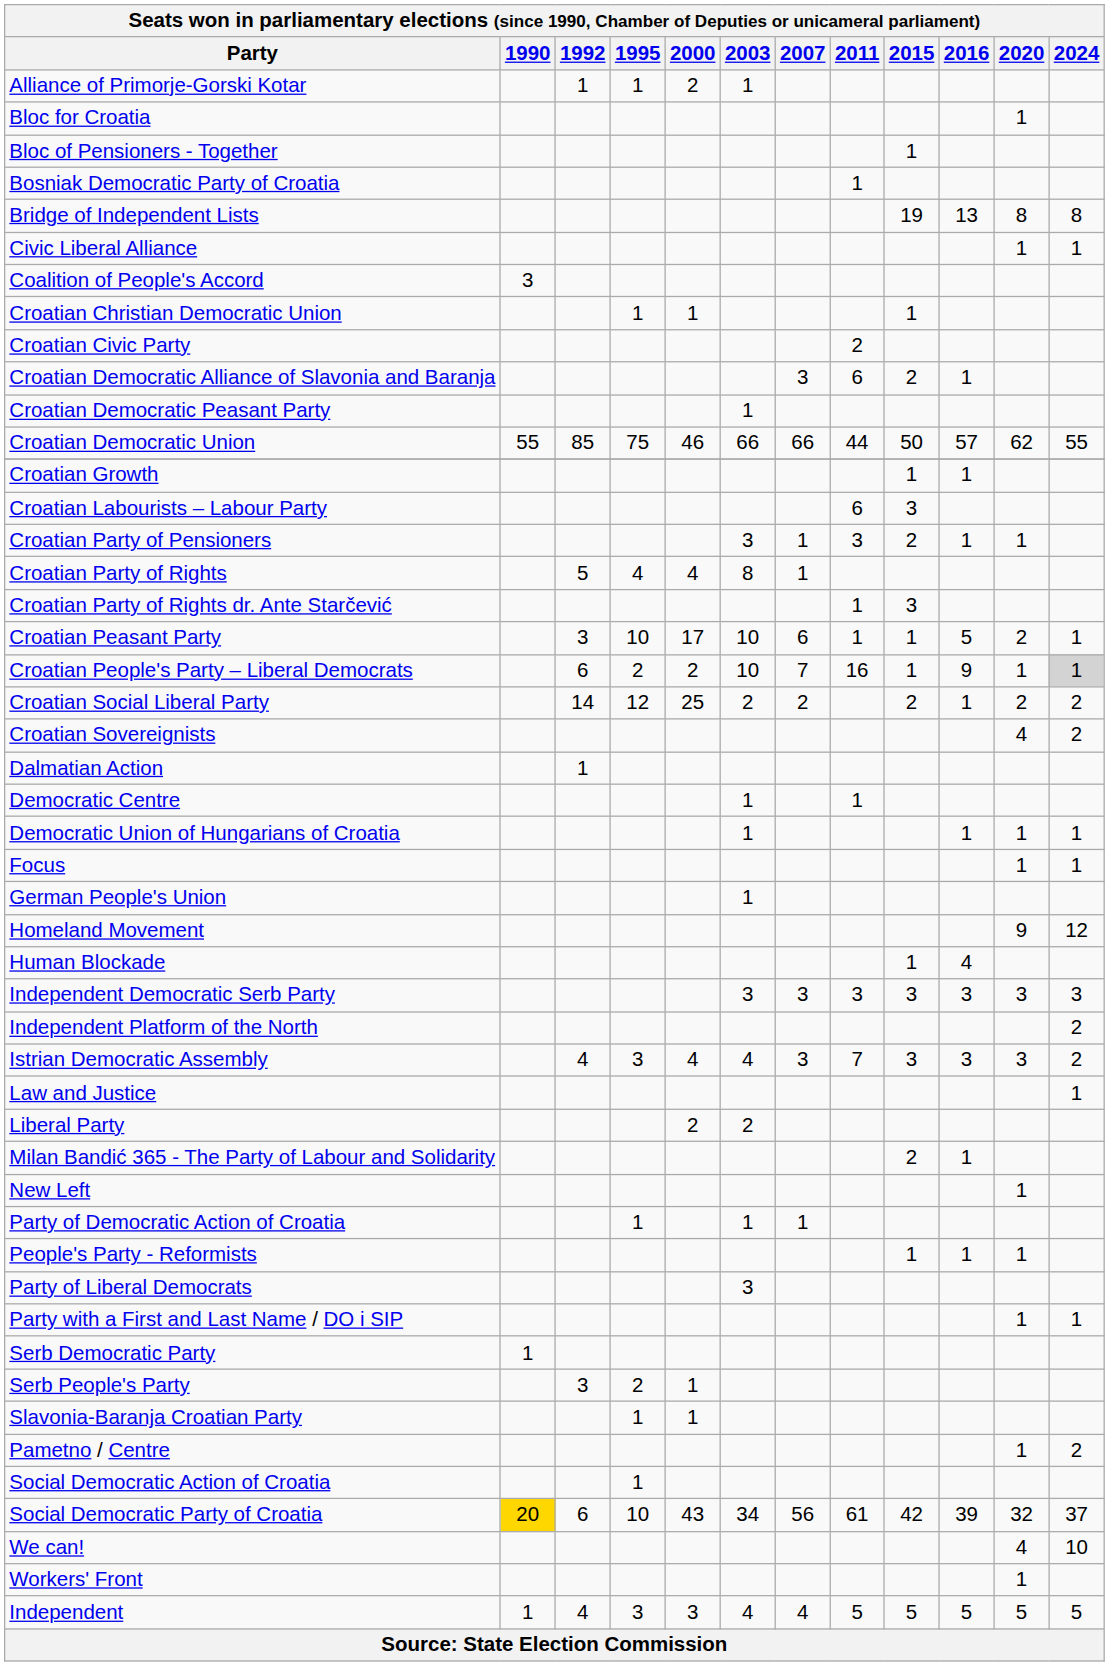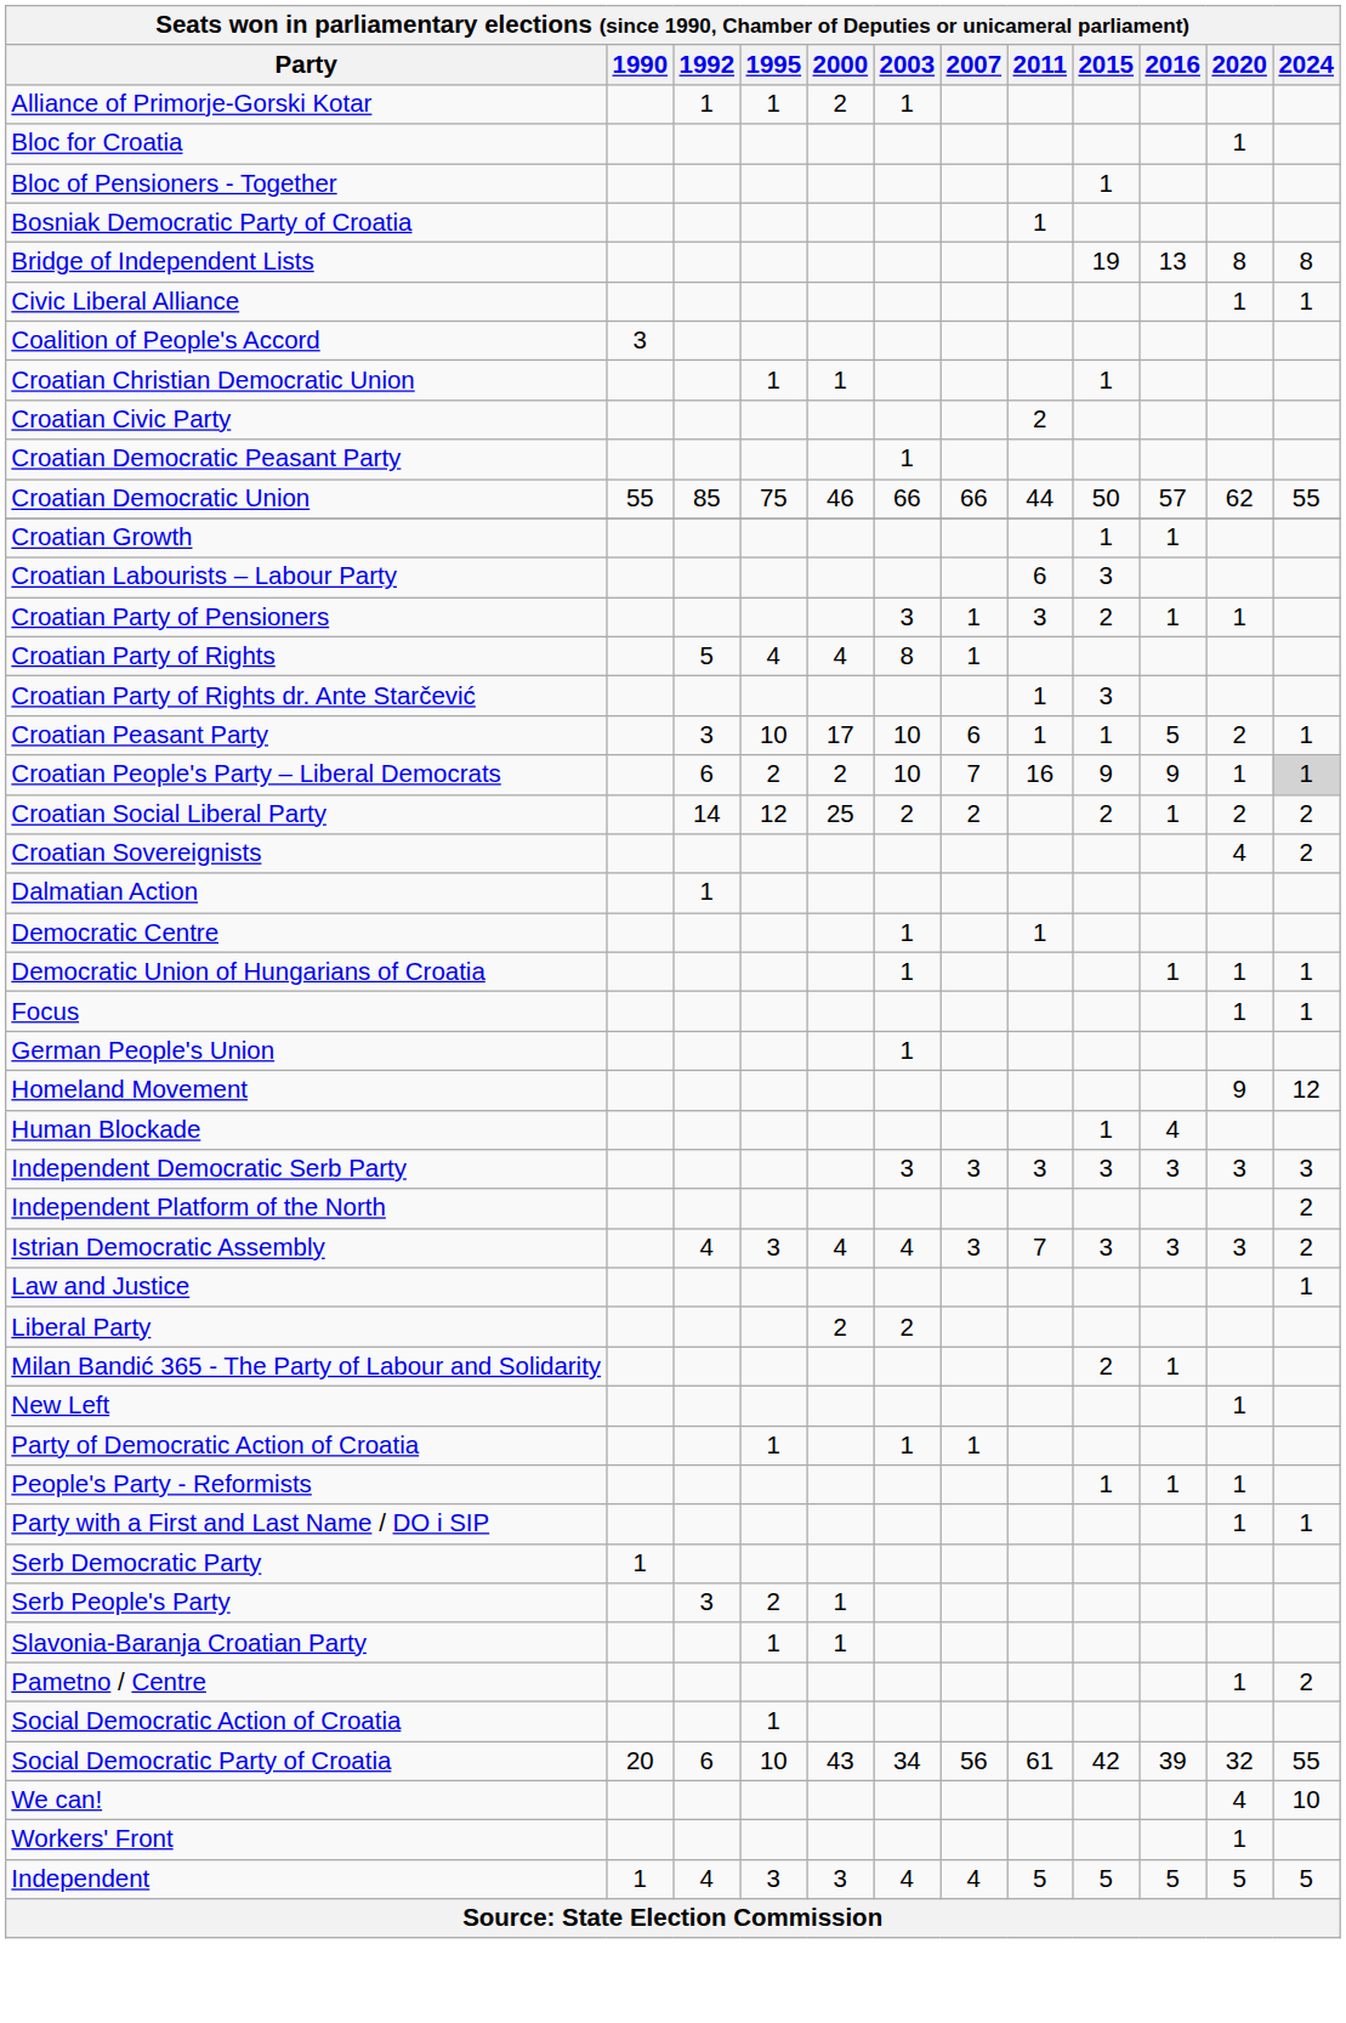- row: Croatian Democratic Alliance of Slavonia and Baranja | 3 | 6 | 2 | 1
Croatian People's Party – Liberal Democrats | 2015: 1 -> 9
- row: Party of Liberal Democrats | 3
Social Democratic Party of Croatia | 1990: gold background -> no background
Social Democratic Party of Croatia | 2024: 37 -> 55
